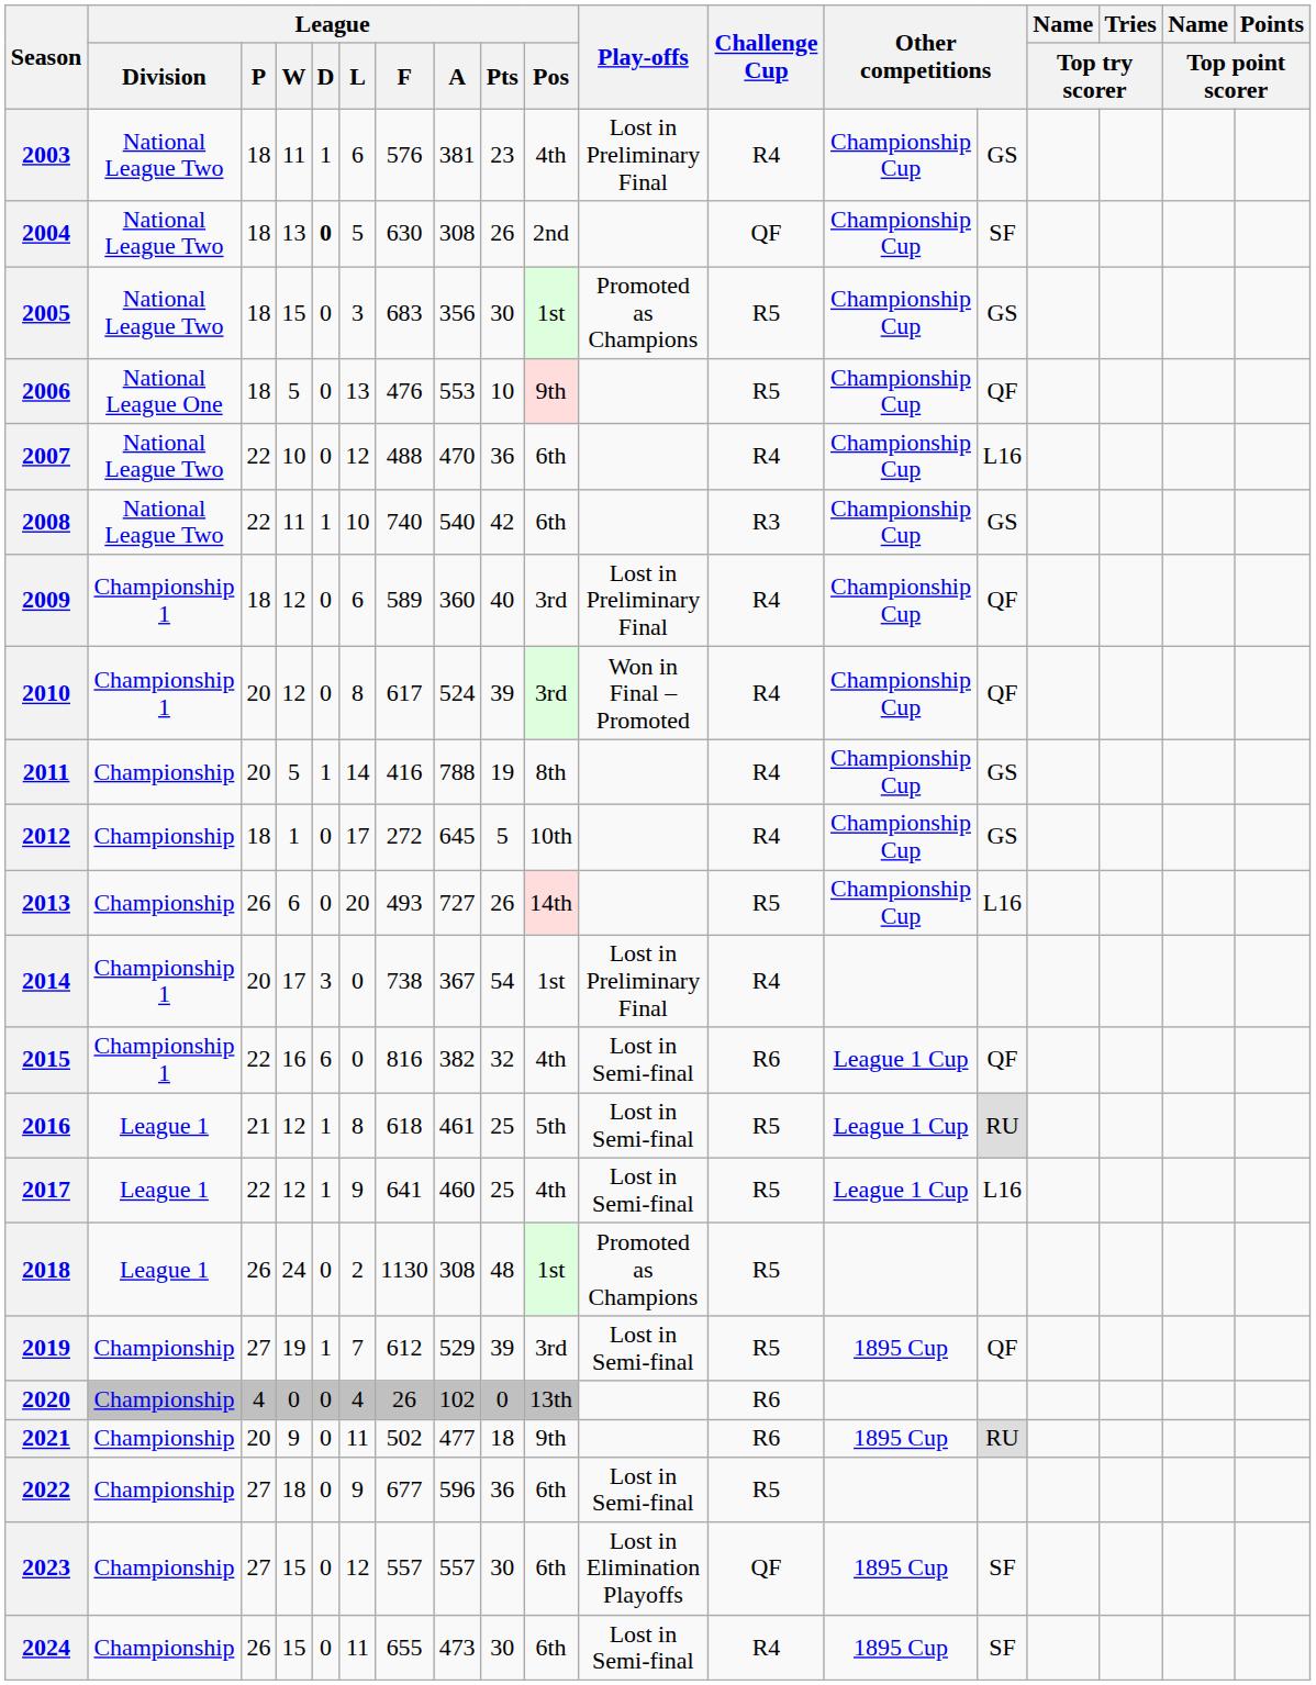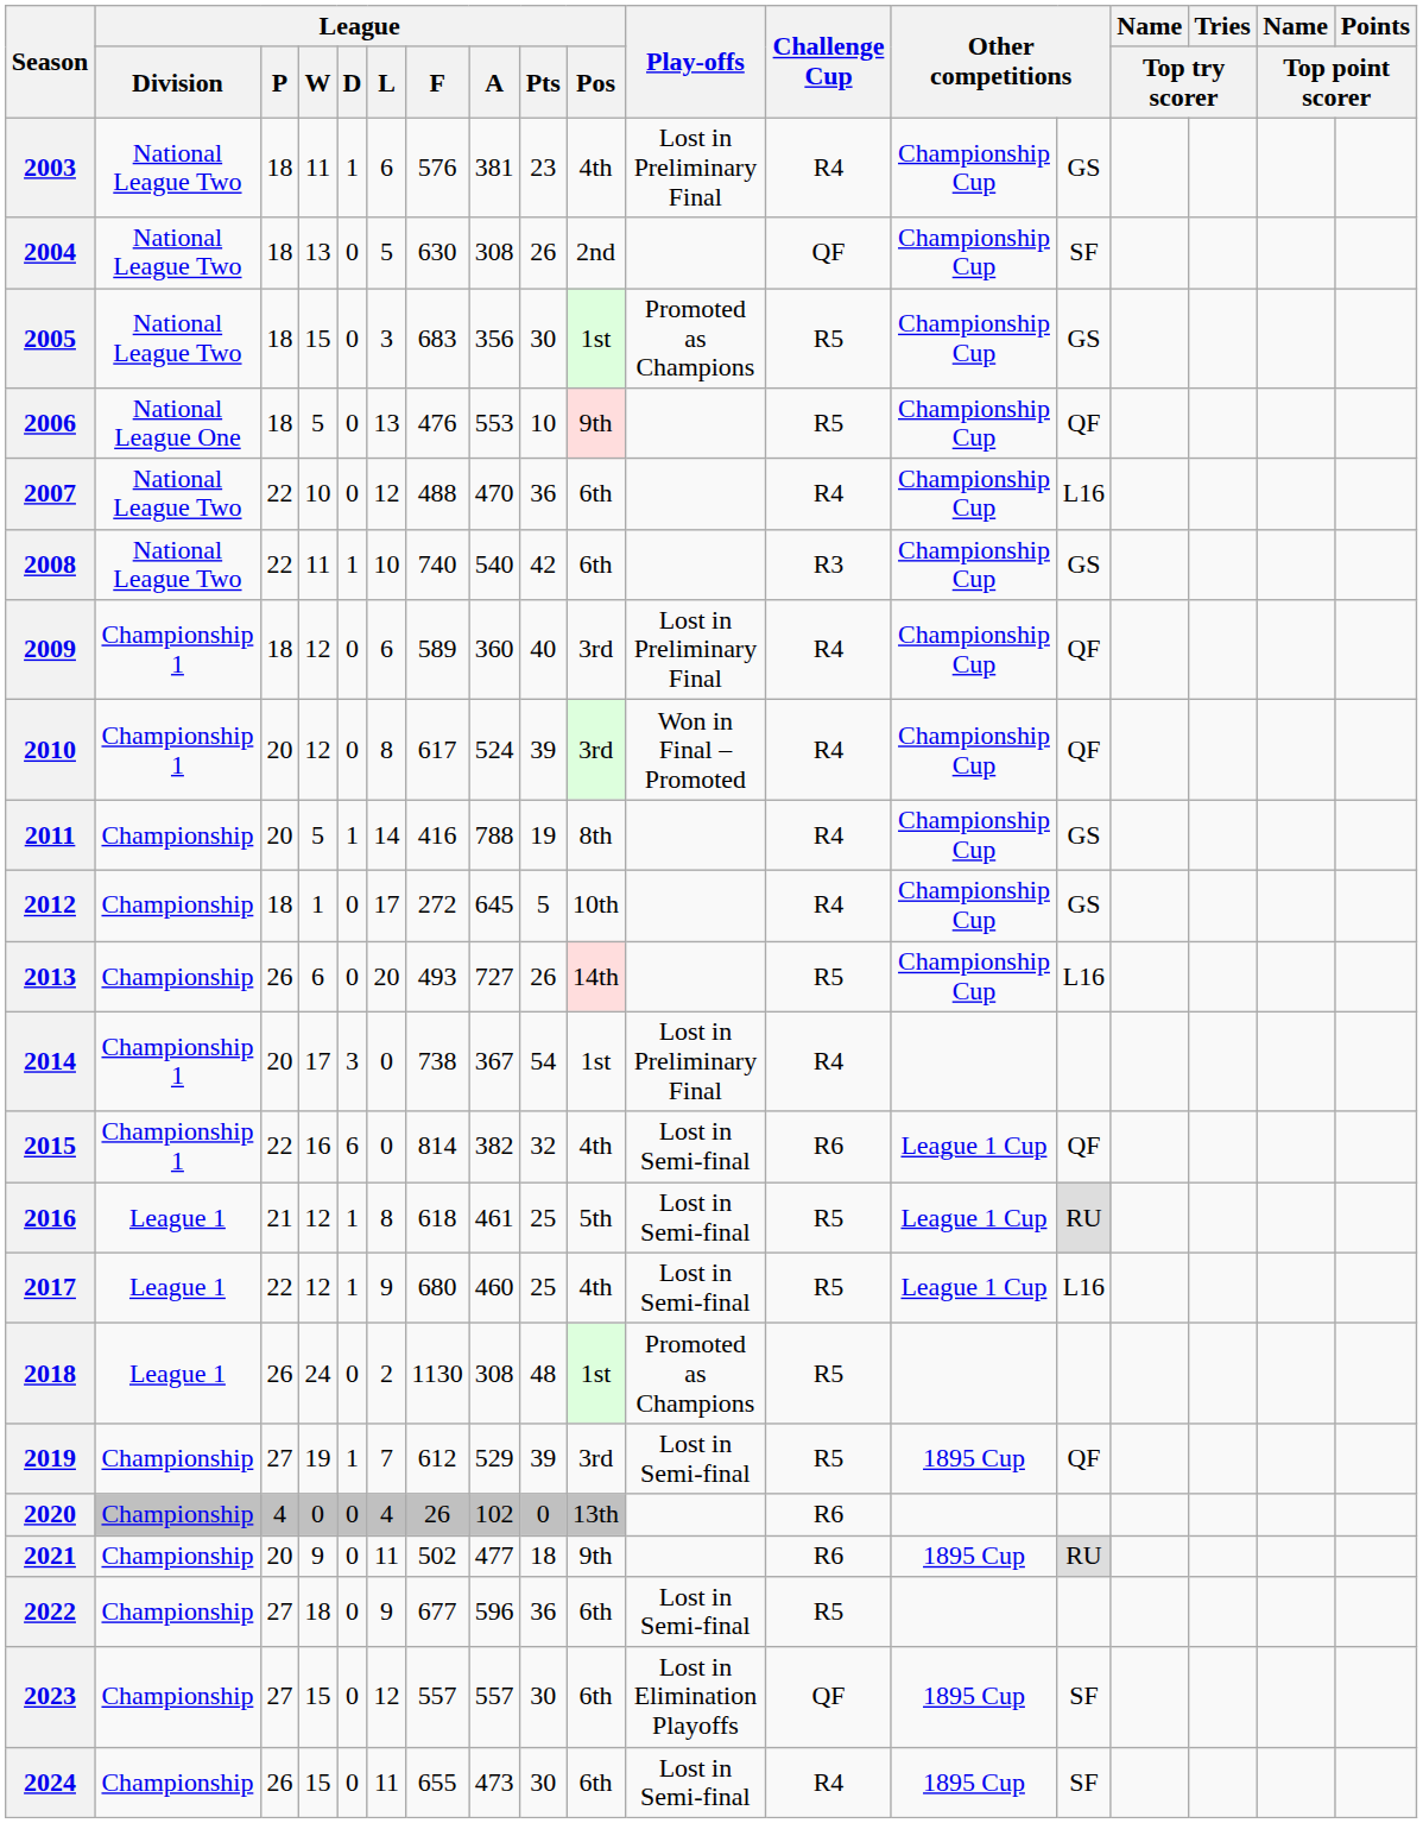2004 | League / D: bold -> normal
2015 | League / F: 816 -> 814
2017 | League / F: 641 -> 680
